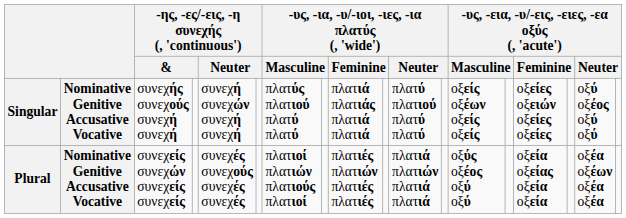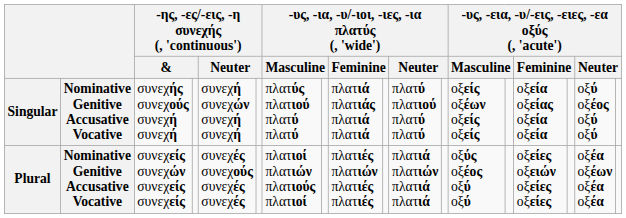Singular | column 15: οξείες οξειών οξείες οξείες -> οξεία οξείας οξεία οξεία
Plural | column 15: οξεία οξείας οξεία οξεία -> οξείες οξειών οξείες οξείες
